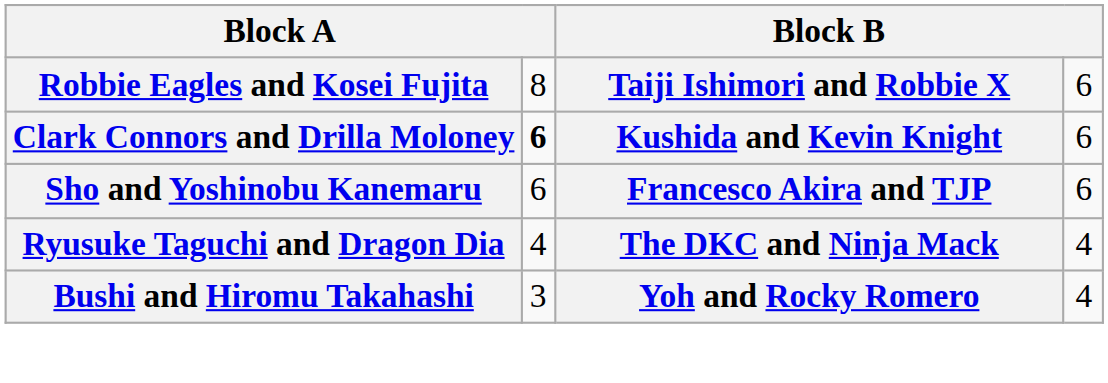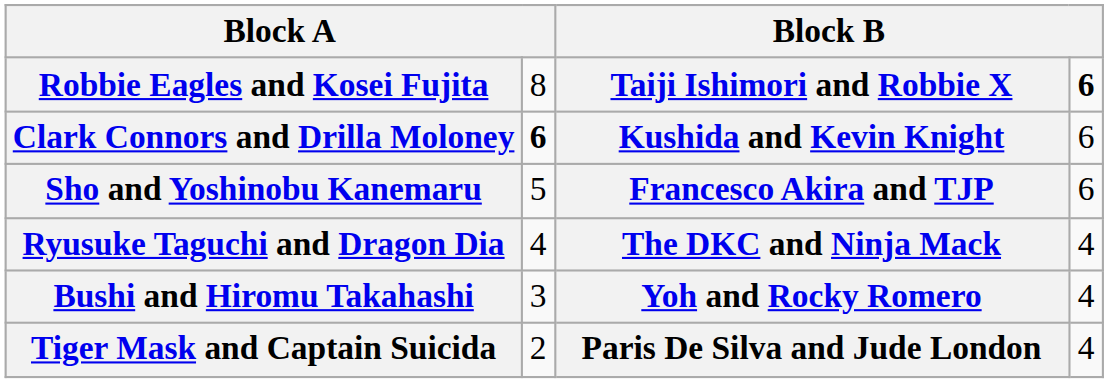Robbie Eagles and Kosei Fujita | column 4: normal -> bold
Sho and Yoshinobu Kanemaru | column 2: 6 -> 5
+ row: Tiger Mask and Captain Suicida | 2 | Paris De Silva and Jude London | 4
